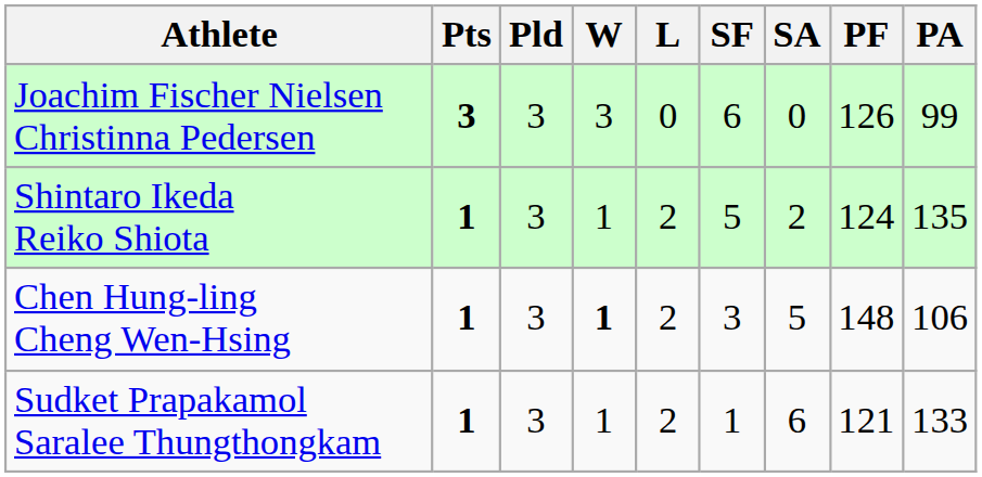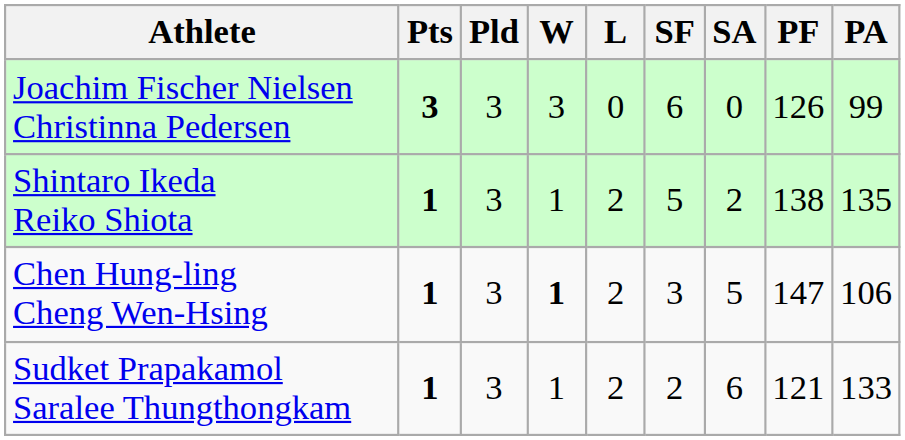Shintaro Ikeda Reiko Shiota | PF: 124 -> 138
Chen Hung-ling Cheng Wen-Hsing | PF: 148 -> 147
Sudket Prapakamol Saralee Thungthongkam | SF: 1 -> 2
